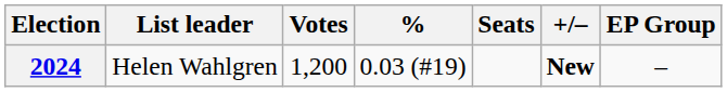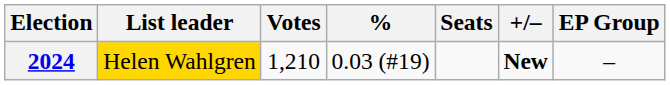2024 | List leader: no background -> gold background
2024 | Votes: 1,200 -> 1,210
